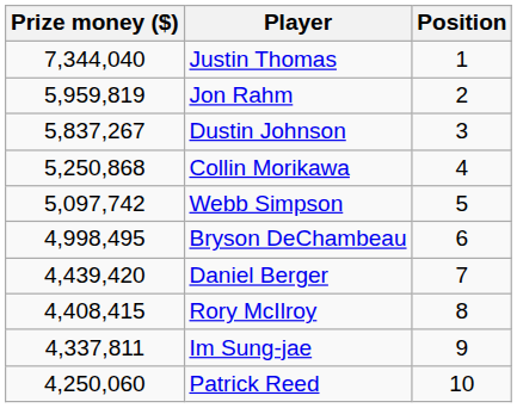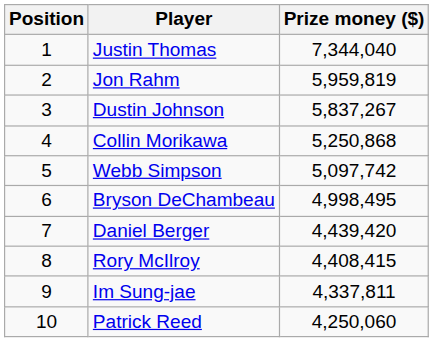columns swapped: Position <-> Prize money ($)
